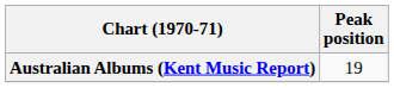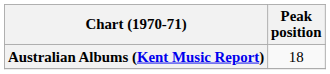Australian Albums (Kent Music Report) | Peak position: 19 -> 18
